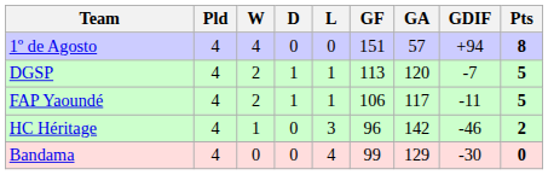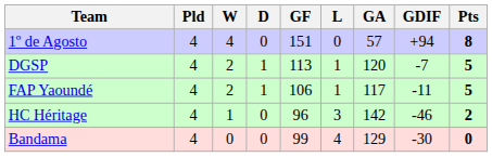columns swapped: L <-> GF
